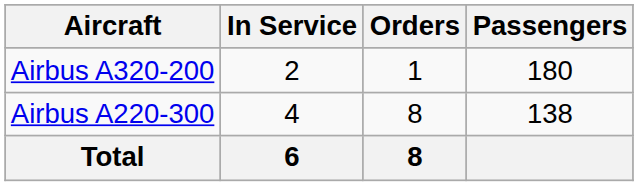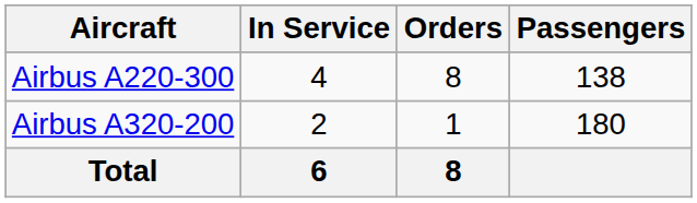rows swapped: Airbus A220-300 <-> Airbus A320-200
